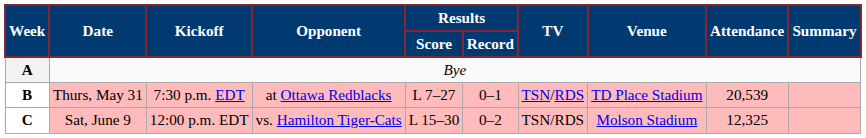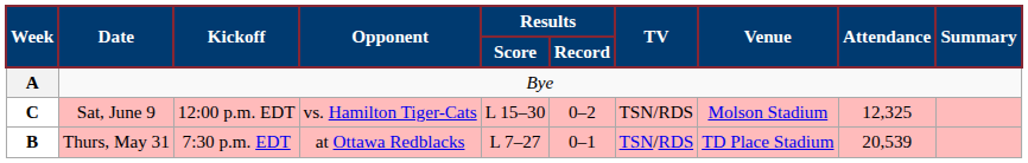rows swapped: B <-> C
